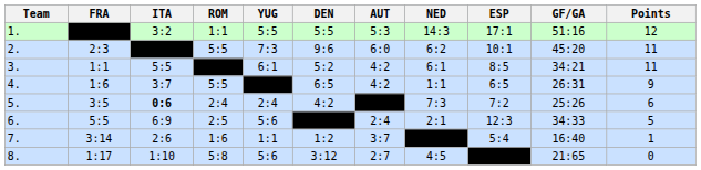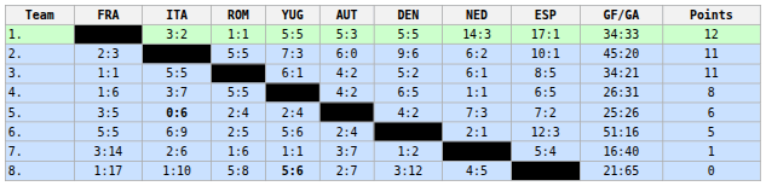columns swapped: AUT <-> DEN
1. | GF/GA: 51:16 -> 34:33
4. | Points: 9 -> 8
6. | GF/GA: 34:33 -> 51:16
8. | YUG: normal -> bold
